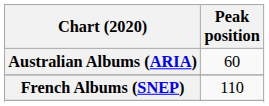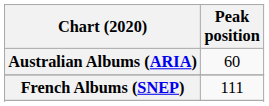French Albums (SNEP) | Peak position: 110 -> 111
